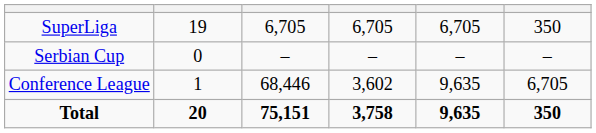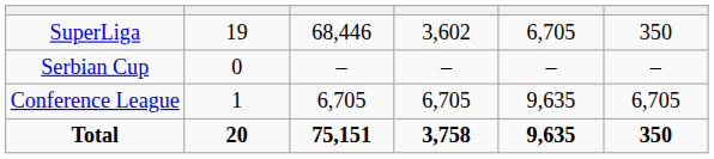SuperLiga | column 3: 6,705 -> 68,446
SuperLiga | column 4: 6,705 -> 3,602
Conference League | column 3: 68,446 -> 6,705
Conference League | column 4: 3,602 -> 6,705
